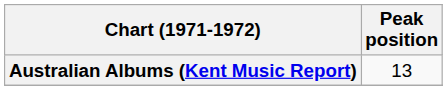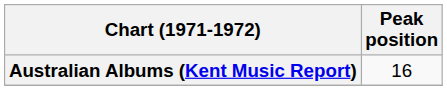Australian Albums (Kent Music Report) | Peak position: 13 -> 16
